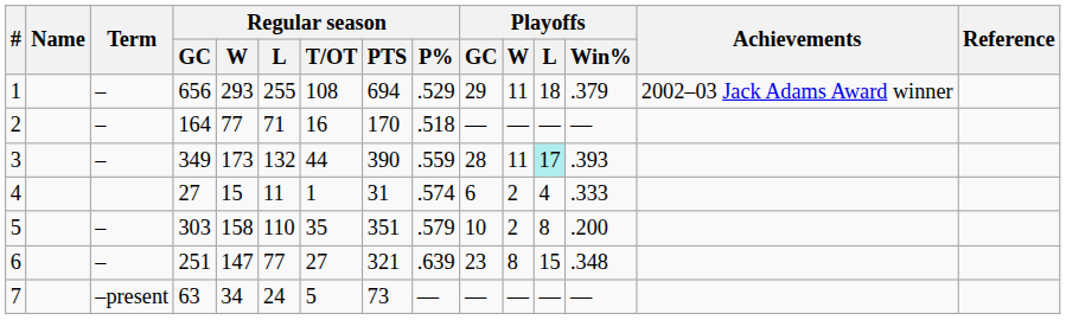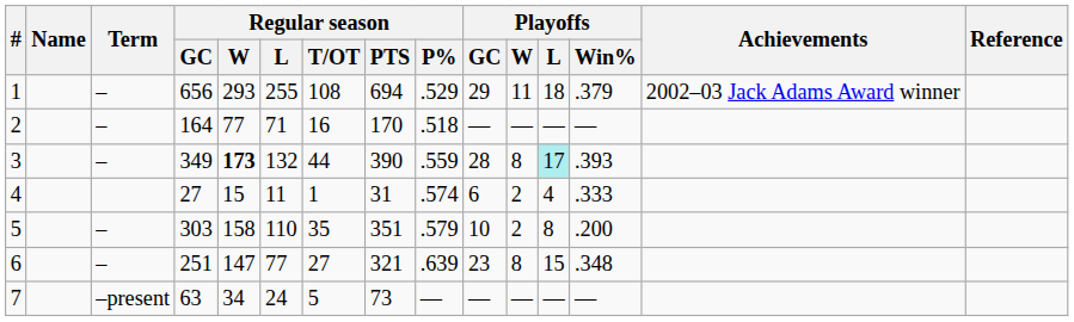3 | Regular season / W: normal -> bold
3 | Playoffs / W: 11 -> 8
